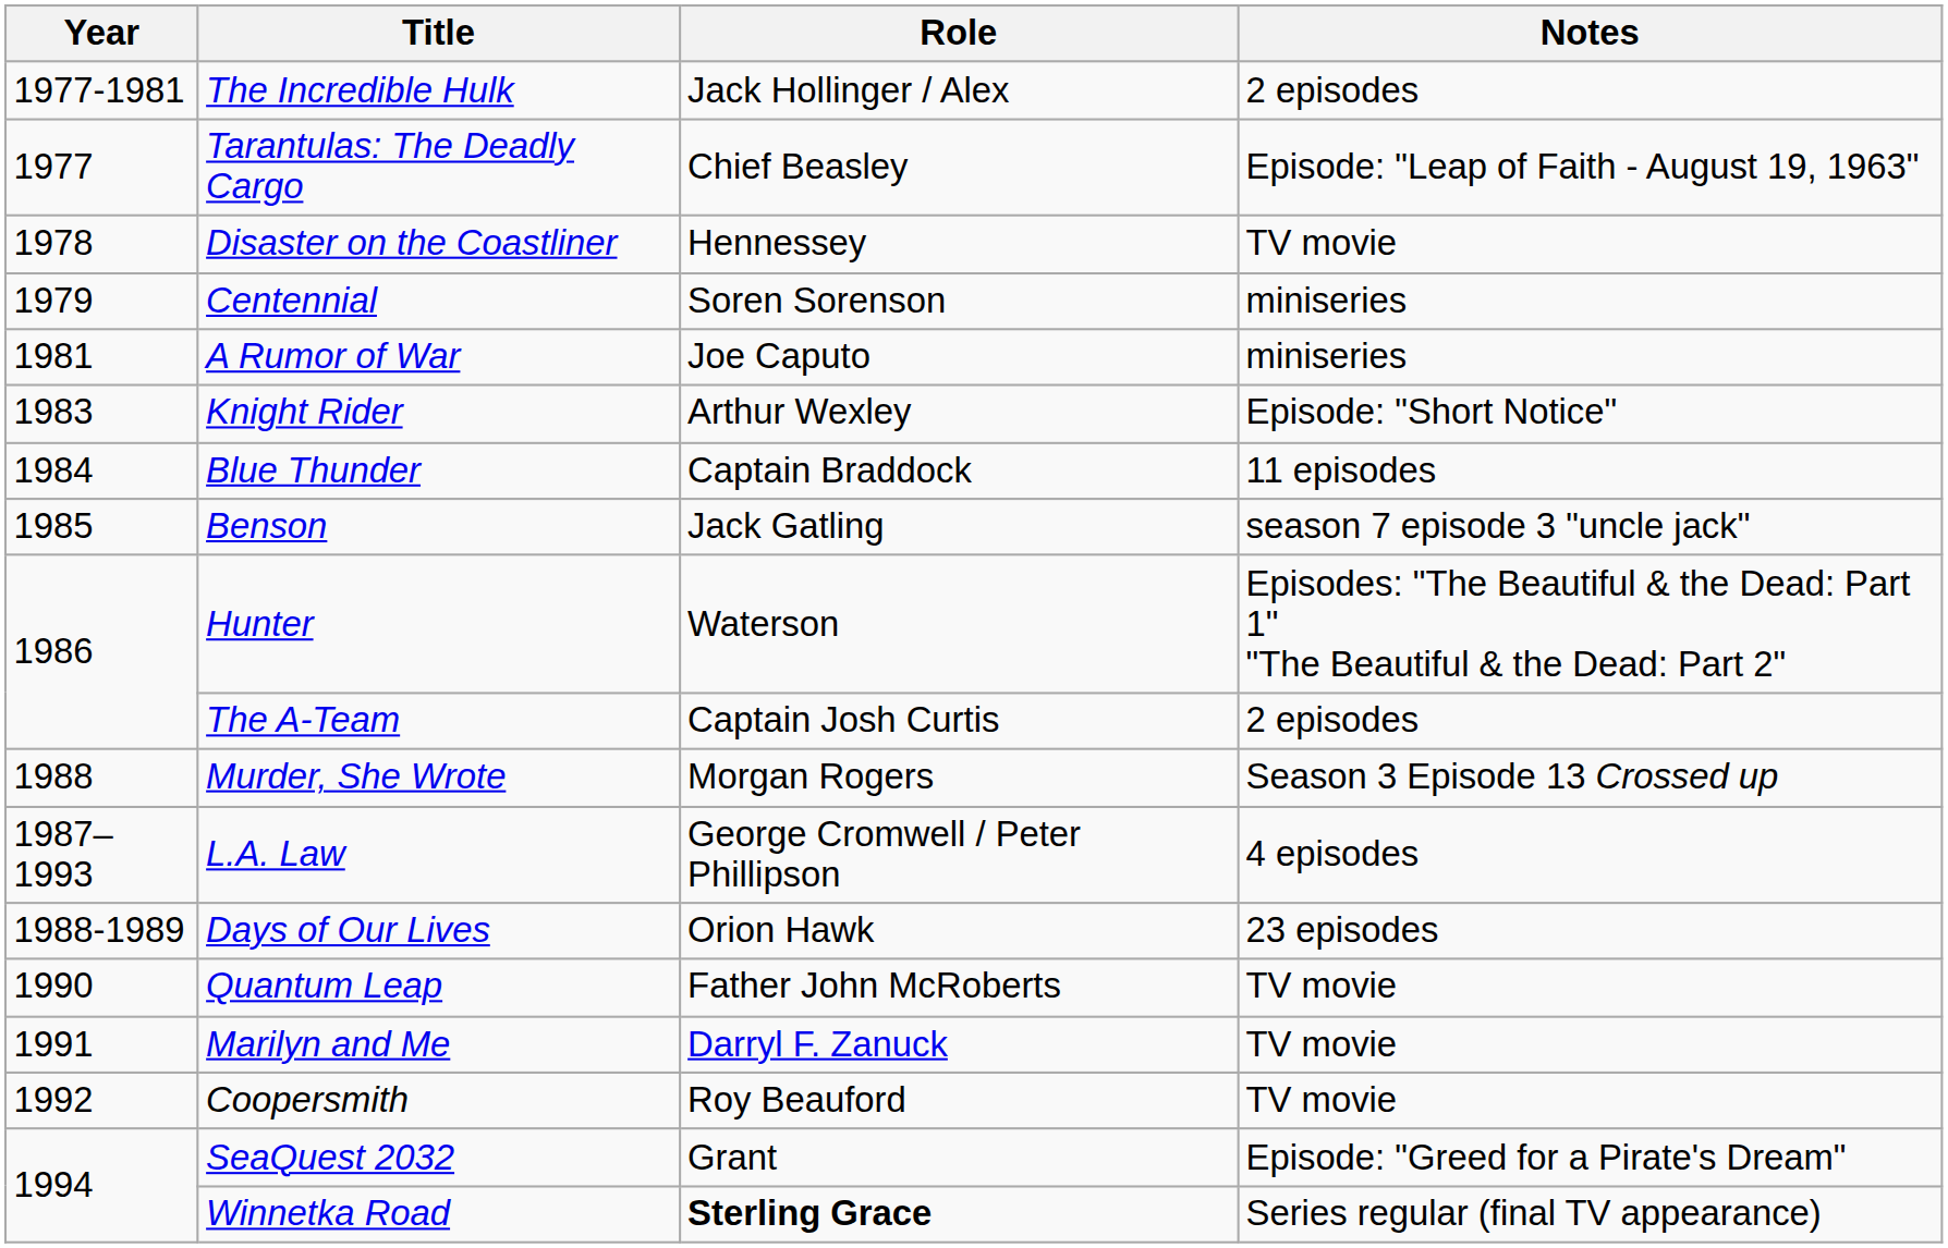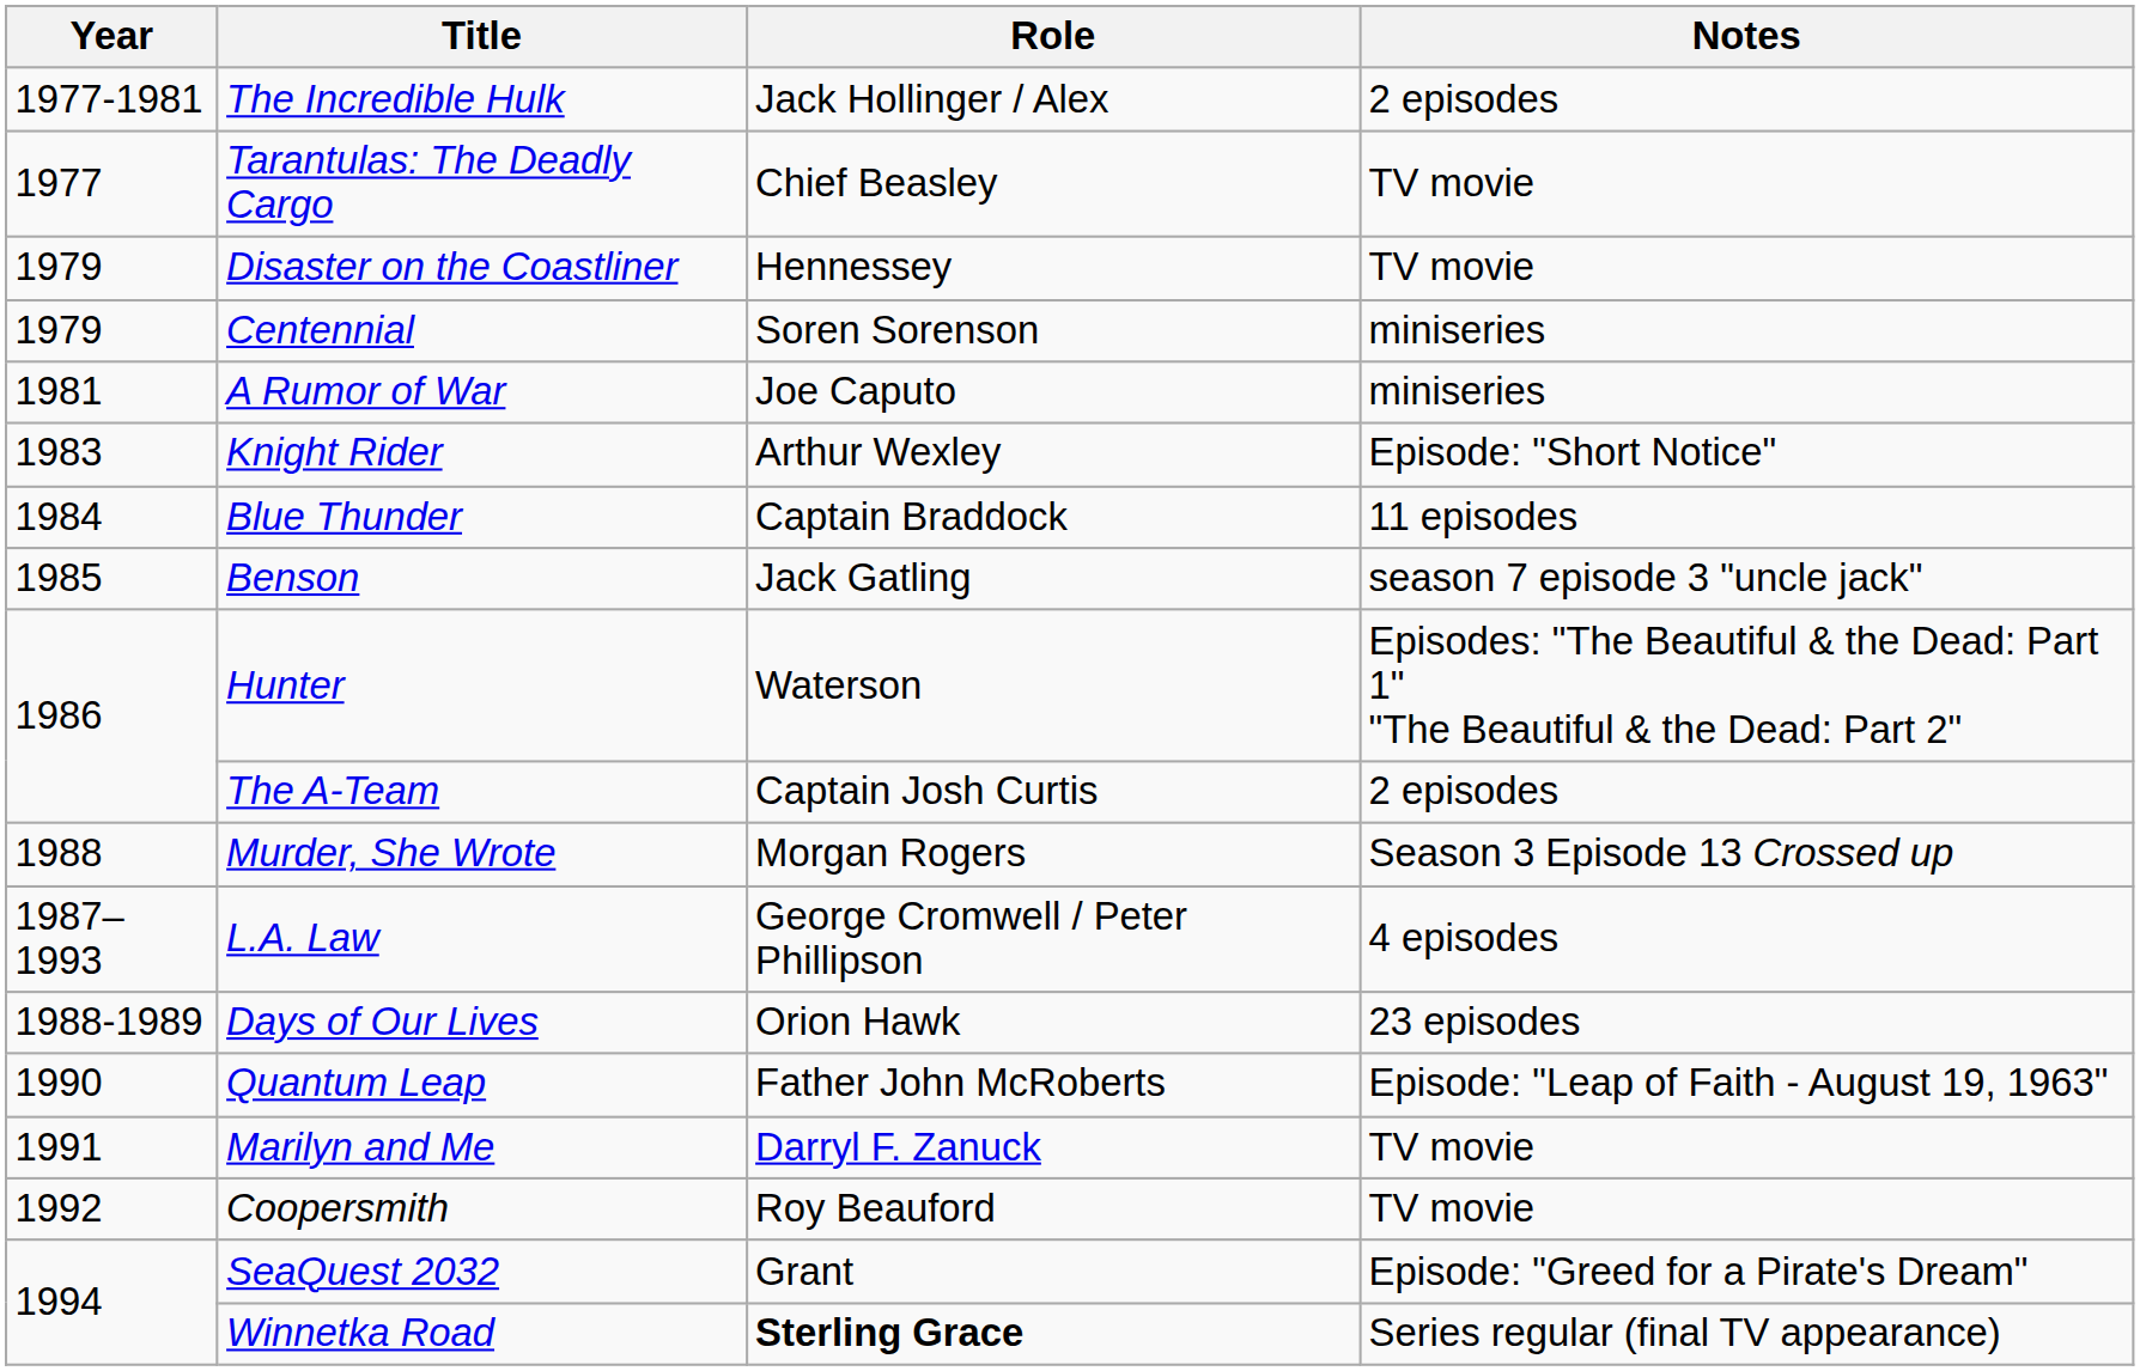Tarantulas: The Deadly Cargo | Notes: Episode: "Leap of Faith - August 19, 1963" -> TV movie
Disaster on the Coastliner | Year: 1978 -> 1979
Quantum Leap | Notes: TV movie -> Episode: "Leap of Faith - August 19, 1963"
